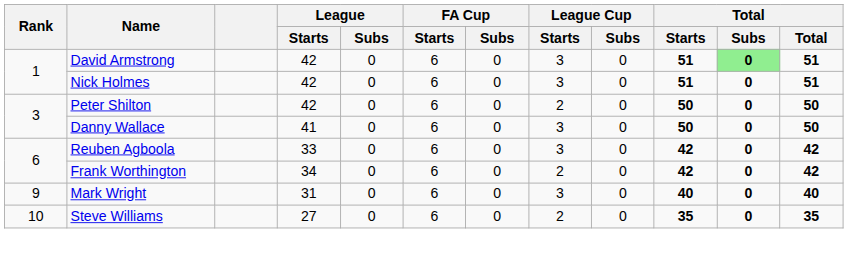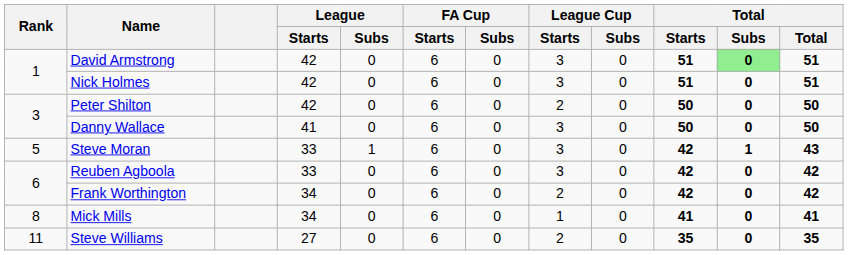+ row: 5 | Steve Moran | 33 | 1 | 6 | 0 | 3 | 0 | 42 | 1 | 43
+ row: 8 | Mick Mills | 34 | 0 | 6 | 0 | 1 | 0 | 41 | 0 | 41
- row: 9 | Mark Wright | 31 | 0 | 6 | 0 | 3 | 0 | 40 | 0 | 40
Steve Williams | Rank: 10 -> 11
